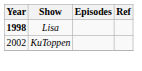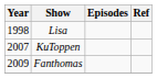Lisa | Year: bold -> normal
KuToppen | Year: 2002 -> 2007
+ row: 2009 | Fanthomas
